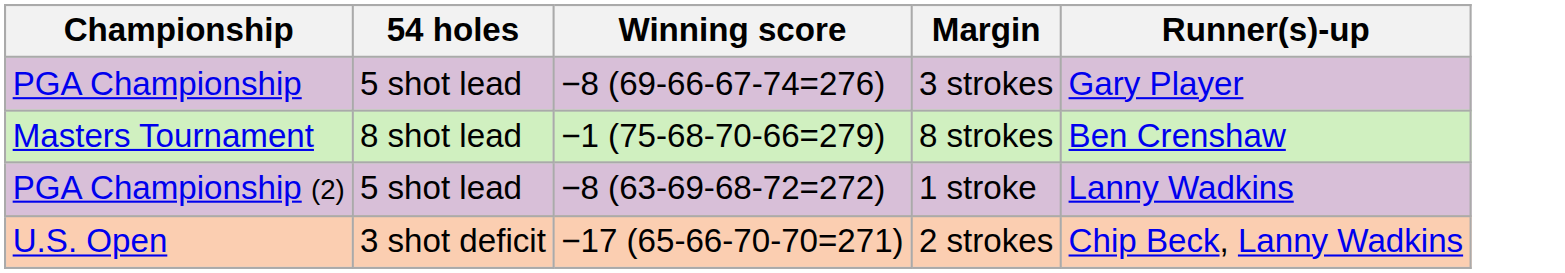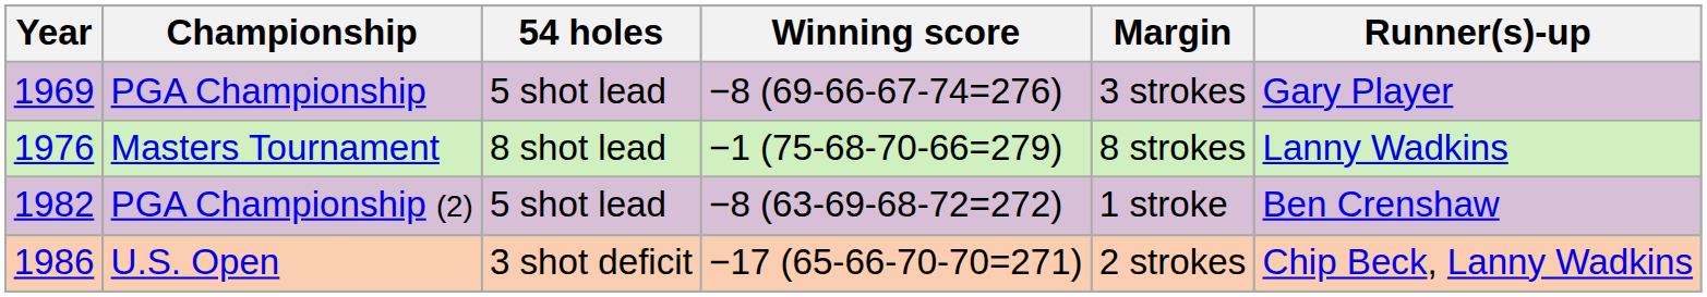+ column: Year | 1969 | 1976 | 1982 | 1986
Masters Tournament | Runner(s)-up: Ben Crenshaw -> Lanny Wadkins
PGA Championship (2) | Runner(s)-up: Lanny Wadkins -> Ben Crenshaw
